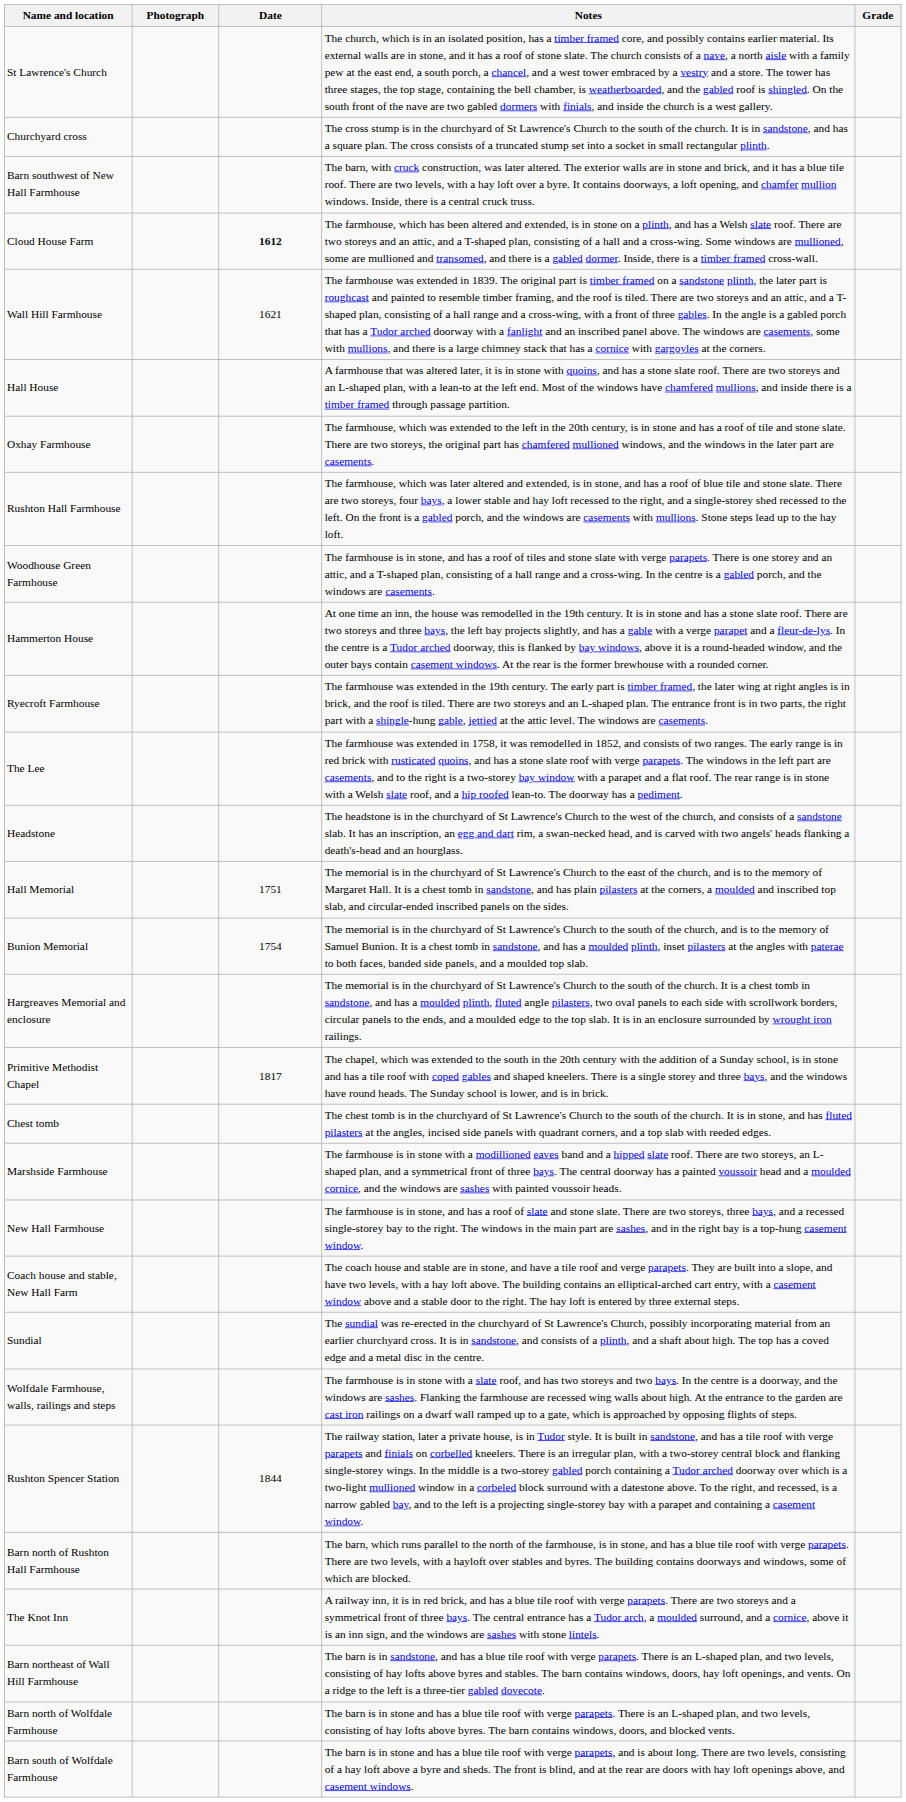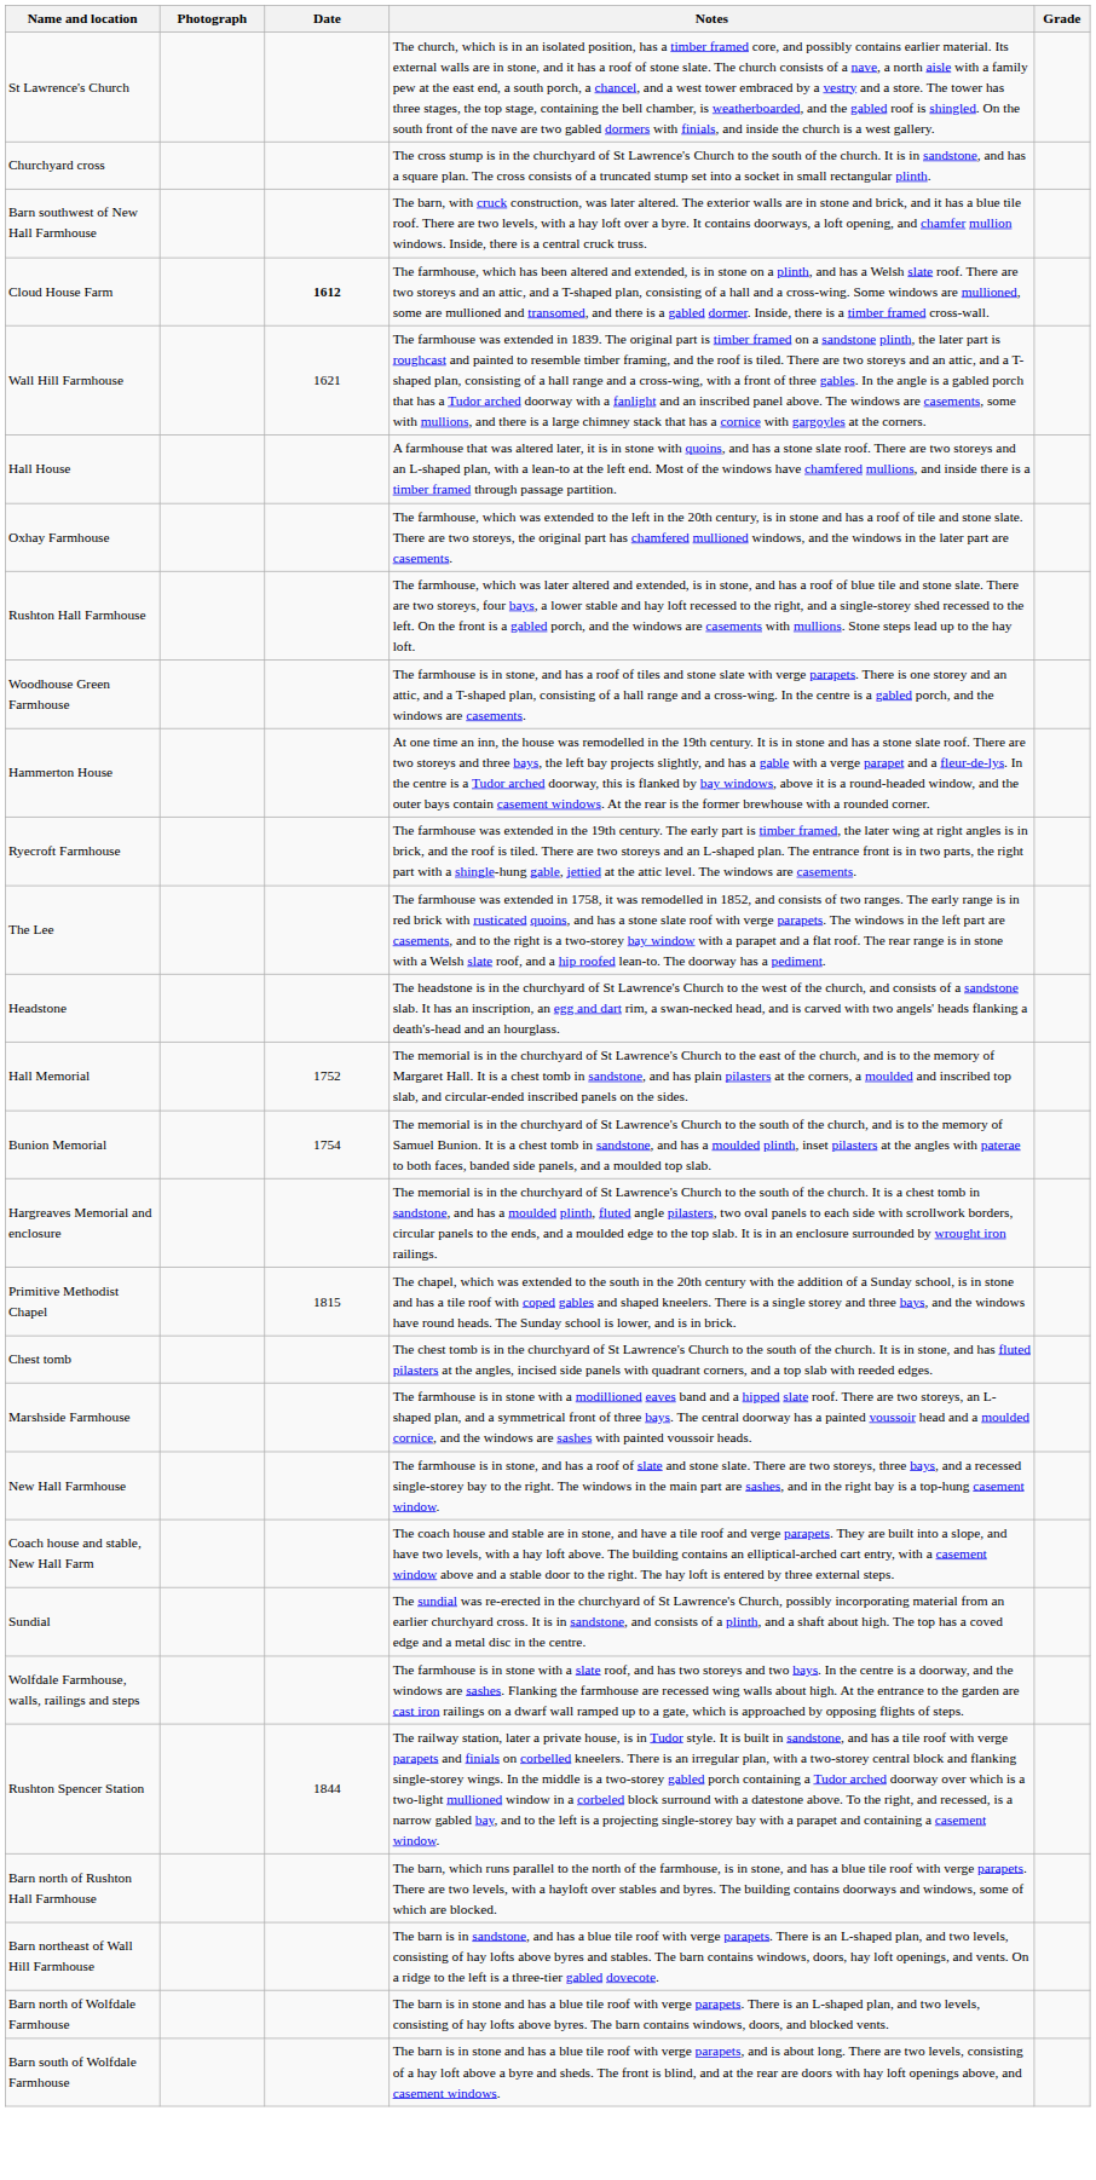Hall Memorial | Date: 1751 -> 1752
Primitive Methodist Chapel | Date: 1817 -> 1815
- row: The Knot Inn | A railway inn, it is in red brick, and has a blue tile roof with verge parapets. There are two storeys and a symmetrical front of three bays. The central entrance has a Tudor arch, a moulded surround, and a cornice, above it is an inn sign, and the windows are sashes with stone lintels.
